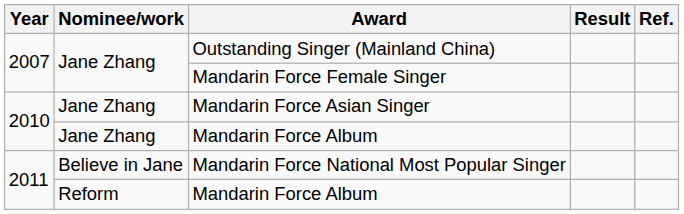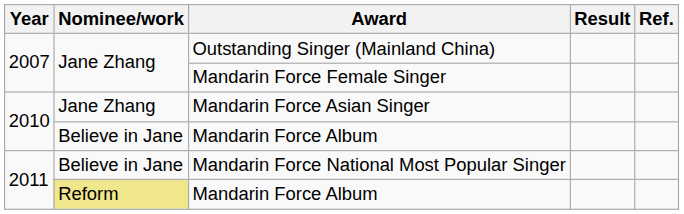2010 / Mandarin Force Album | Nominee/work: Jane Zhang -> Believe in Jane
2011 / Mandarin Force Album | Nominee/work: no background -> khaki background
